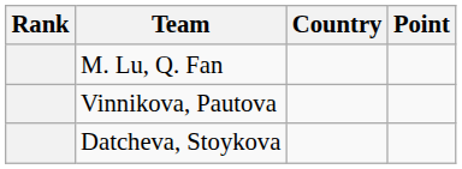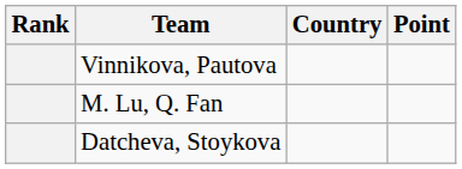rows swapped: M. Lu, Q. Fan <-> Vinnikova, Pautova
